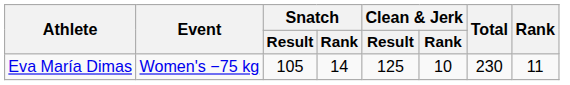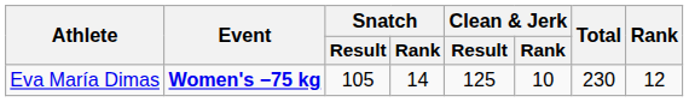Eva María Dimas | Event: normal -> bold
Eva María Dimas | Rank: 11 -> 12
